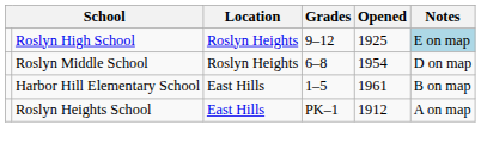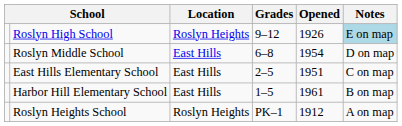Roslyn High School | Opened: 1925 -> 1926
Roslyn Middle School | Location: Roslyn Heights -> East Hills
+ row: East Hills Elementary School | East Hills | 2–5 | 1951 | C on map
Roslyn Heights School | Location: East Hills -> Roslyn Heights
